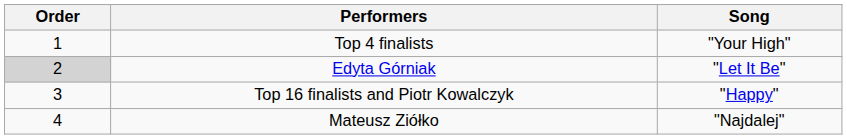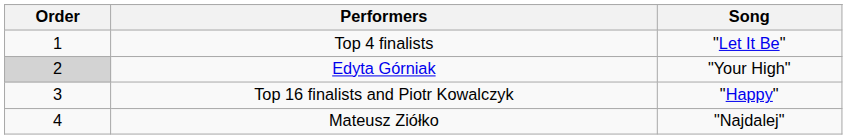Top 4 finalists | Song: "Your High" -> "Let It Be"
Edyta Górniak | Song: "Let It Be" -> "Your High"
